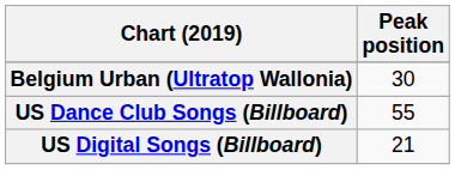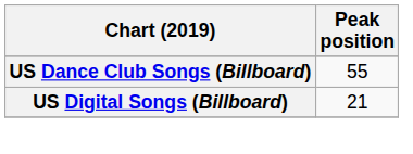- row: Belgium Urban (Ultratop Wallonia) | 30
